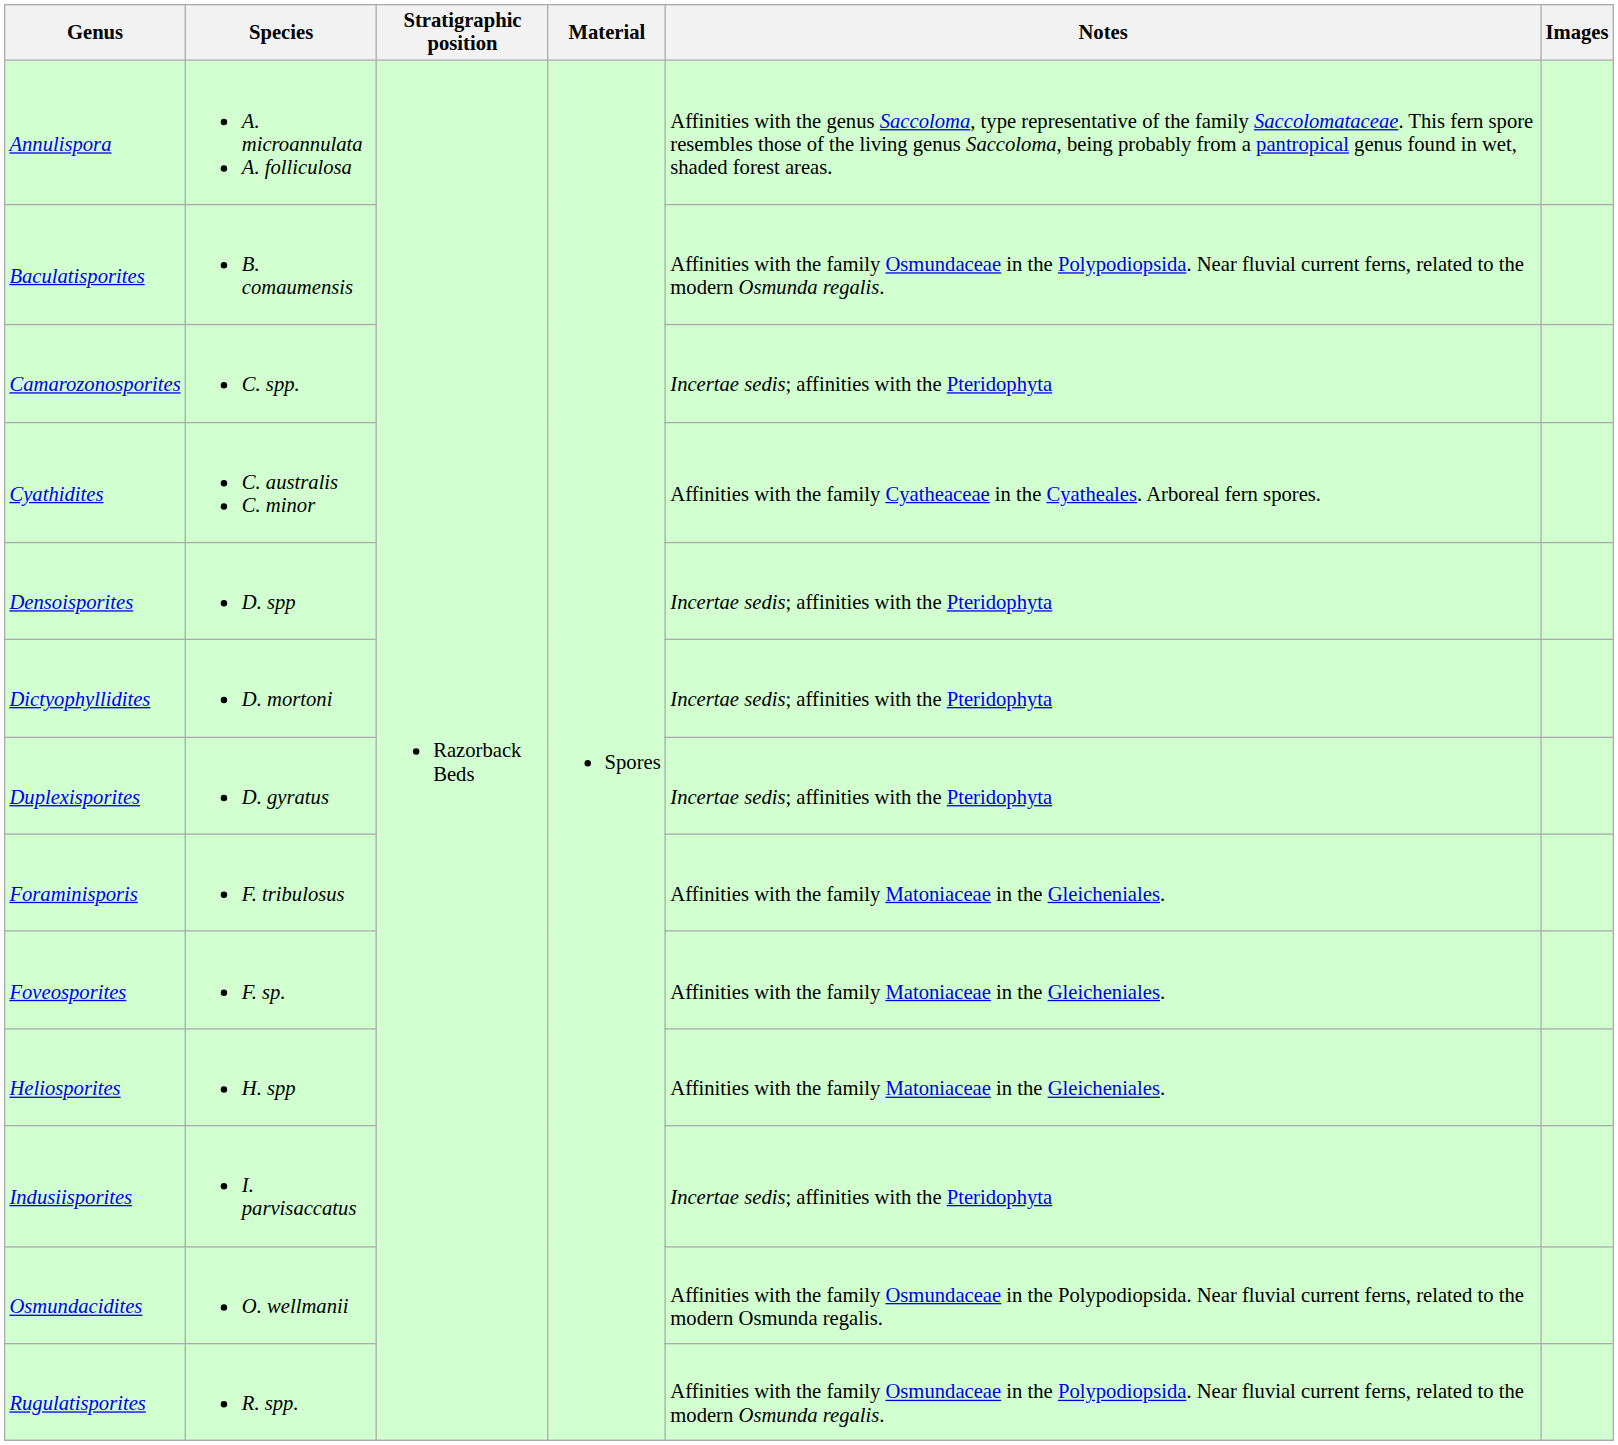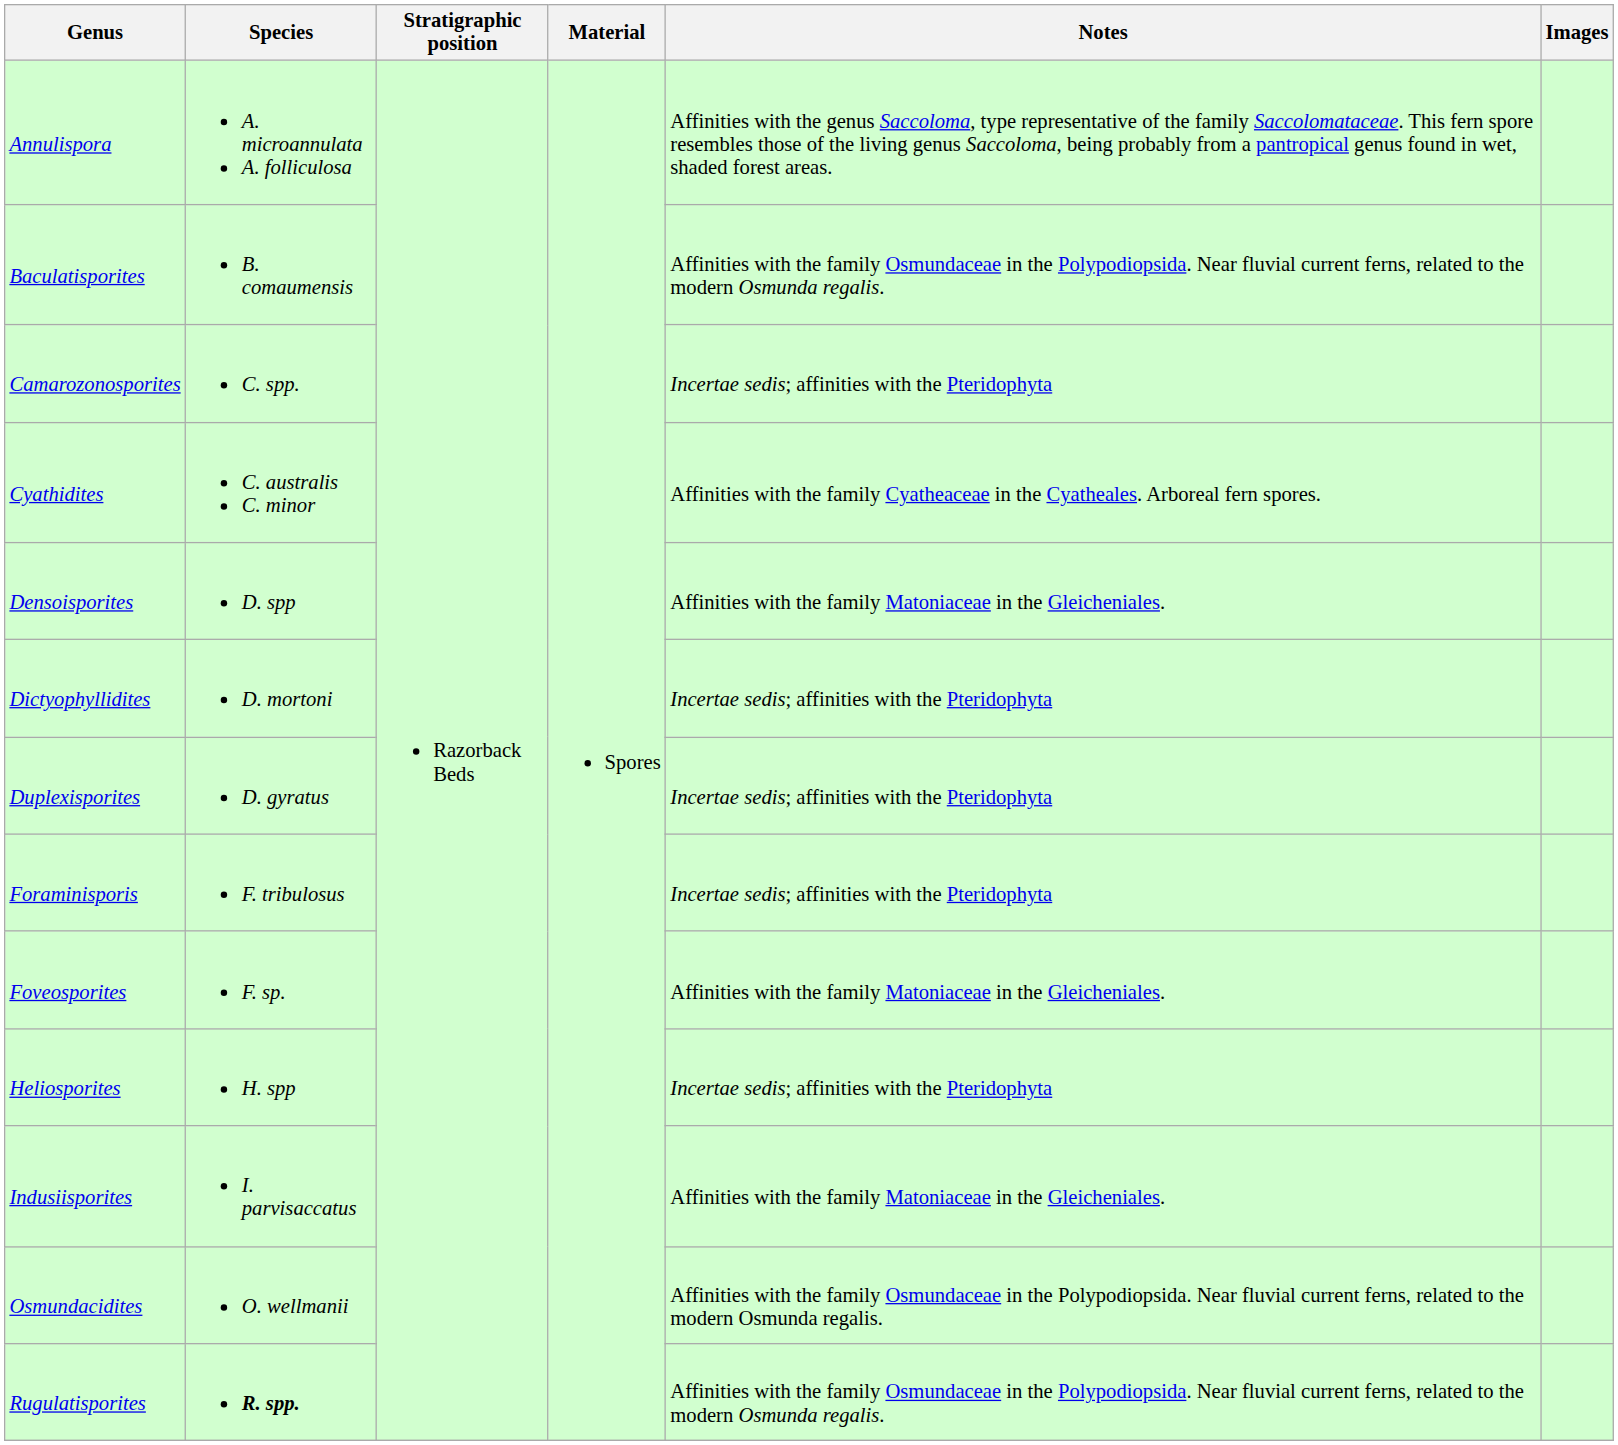Densoisporites | Notes: Incertae sedis; affinities with the Pteridophyta -> Affinities with the family Matoniaceae in the Gleicheniales.
Foraminisporis | Notes: Affinities with the family Matoniaceae in the Gleicheniales. -> Incertae sedis; affinities with the Pteridophyta
Heliosporites | Notes: Affinities with the family Matoniaceae in the Gleicheniales. -> Incertae sedis; affinities with the Pteridophyta
Indusiisporites | Notes: Incertae sedis; affinities with the Pteridophyta -> Affinities with the family Matoniaceae in the Gleicheniales.
Rugulatisporites | Species: normal -> bold
